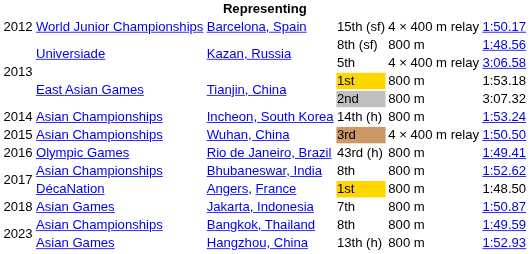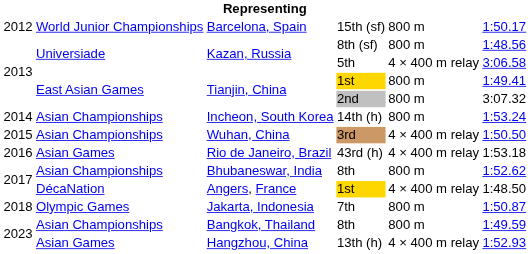Barcelona, Spain | column 5: 4 × 400 m relay -> 800 m
Tianjin, China / 1st | column 6: 1:53.18 -> 1:49.41
Rio de Janeiro, Brazil | column 2: Olympic Games -> Asian Games
Rio de Janeiro, Brazil | column 5: 800 m -> 4 × 400 m relay
Rio de Janeiro, Brazil | column 6: 1:49.41 -> 1:53.18
Angers, France | column 5: 800 m -> 4 × 400 m relay
Jakarta, Indonesia | column 2: Asian Games -> Olympic Games
Hangzhou, China | column 5: 800 m -> 4 × 400 m relay
